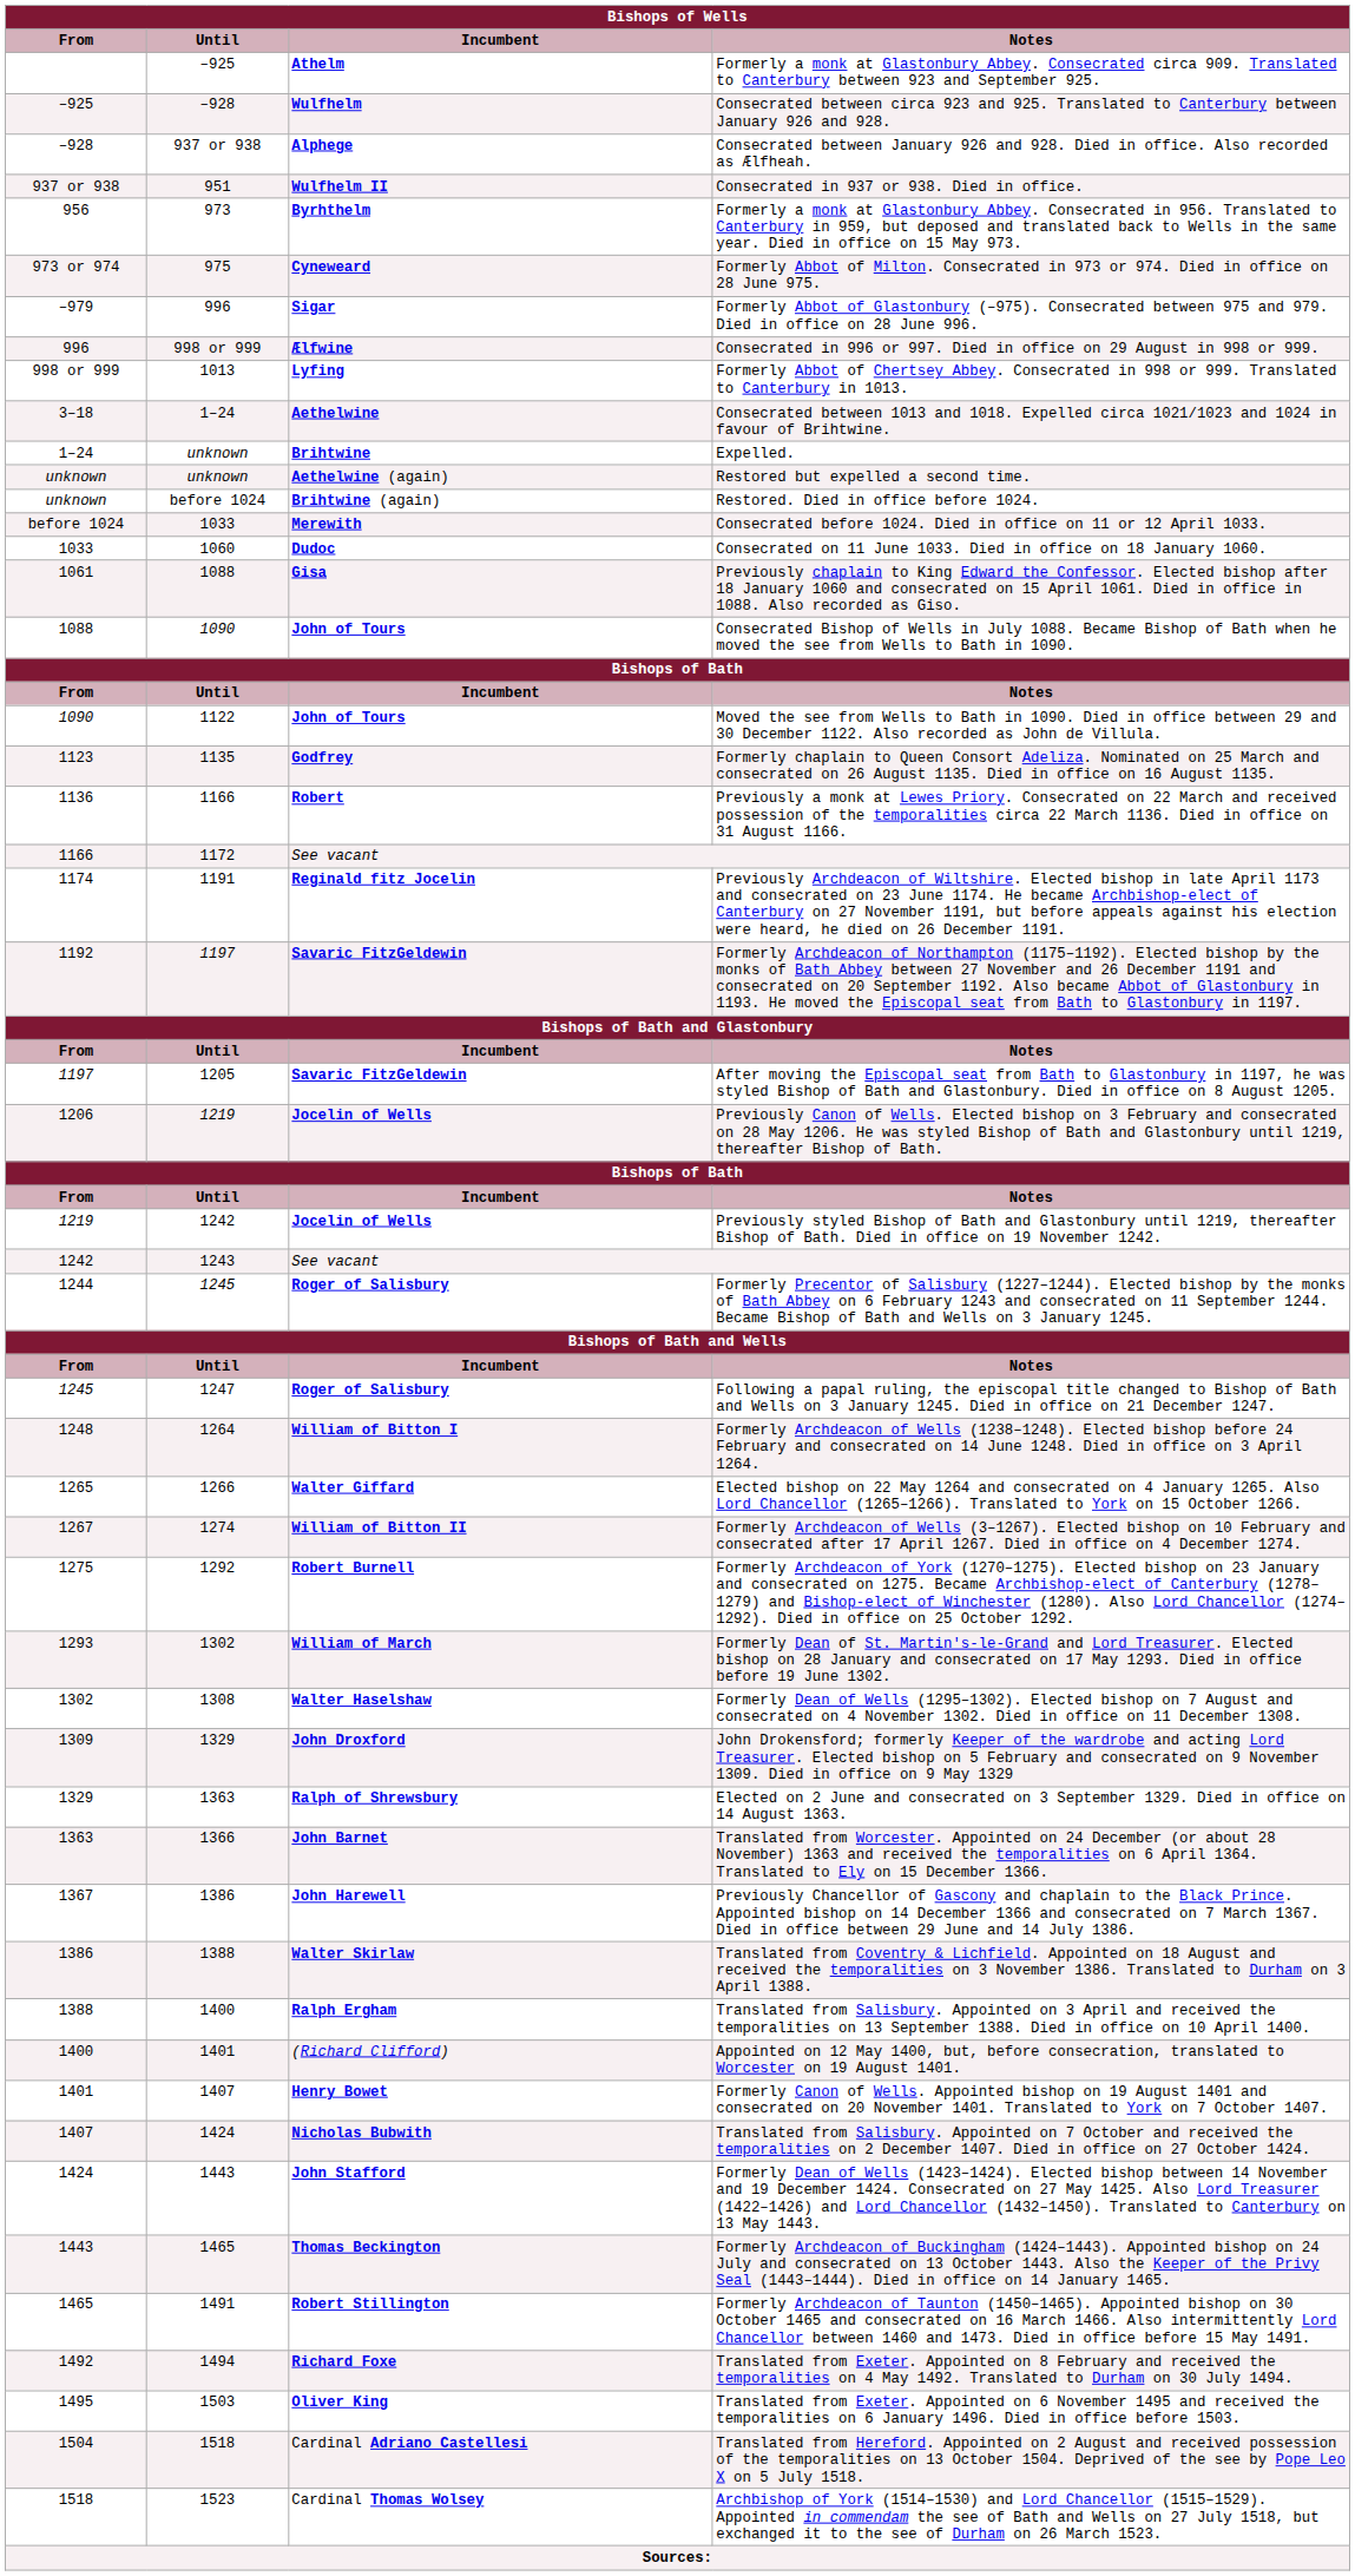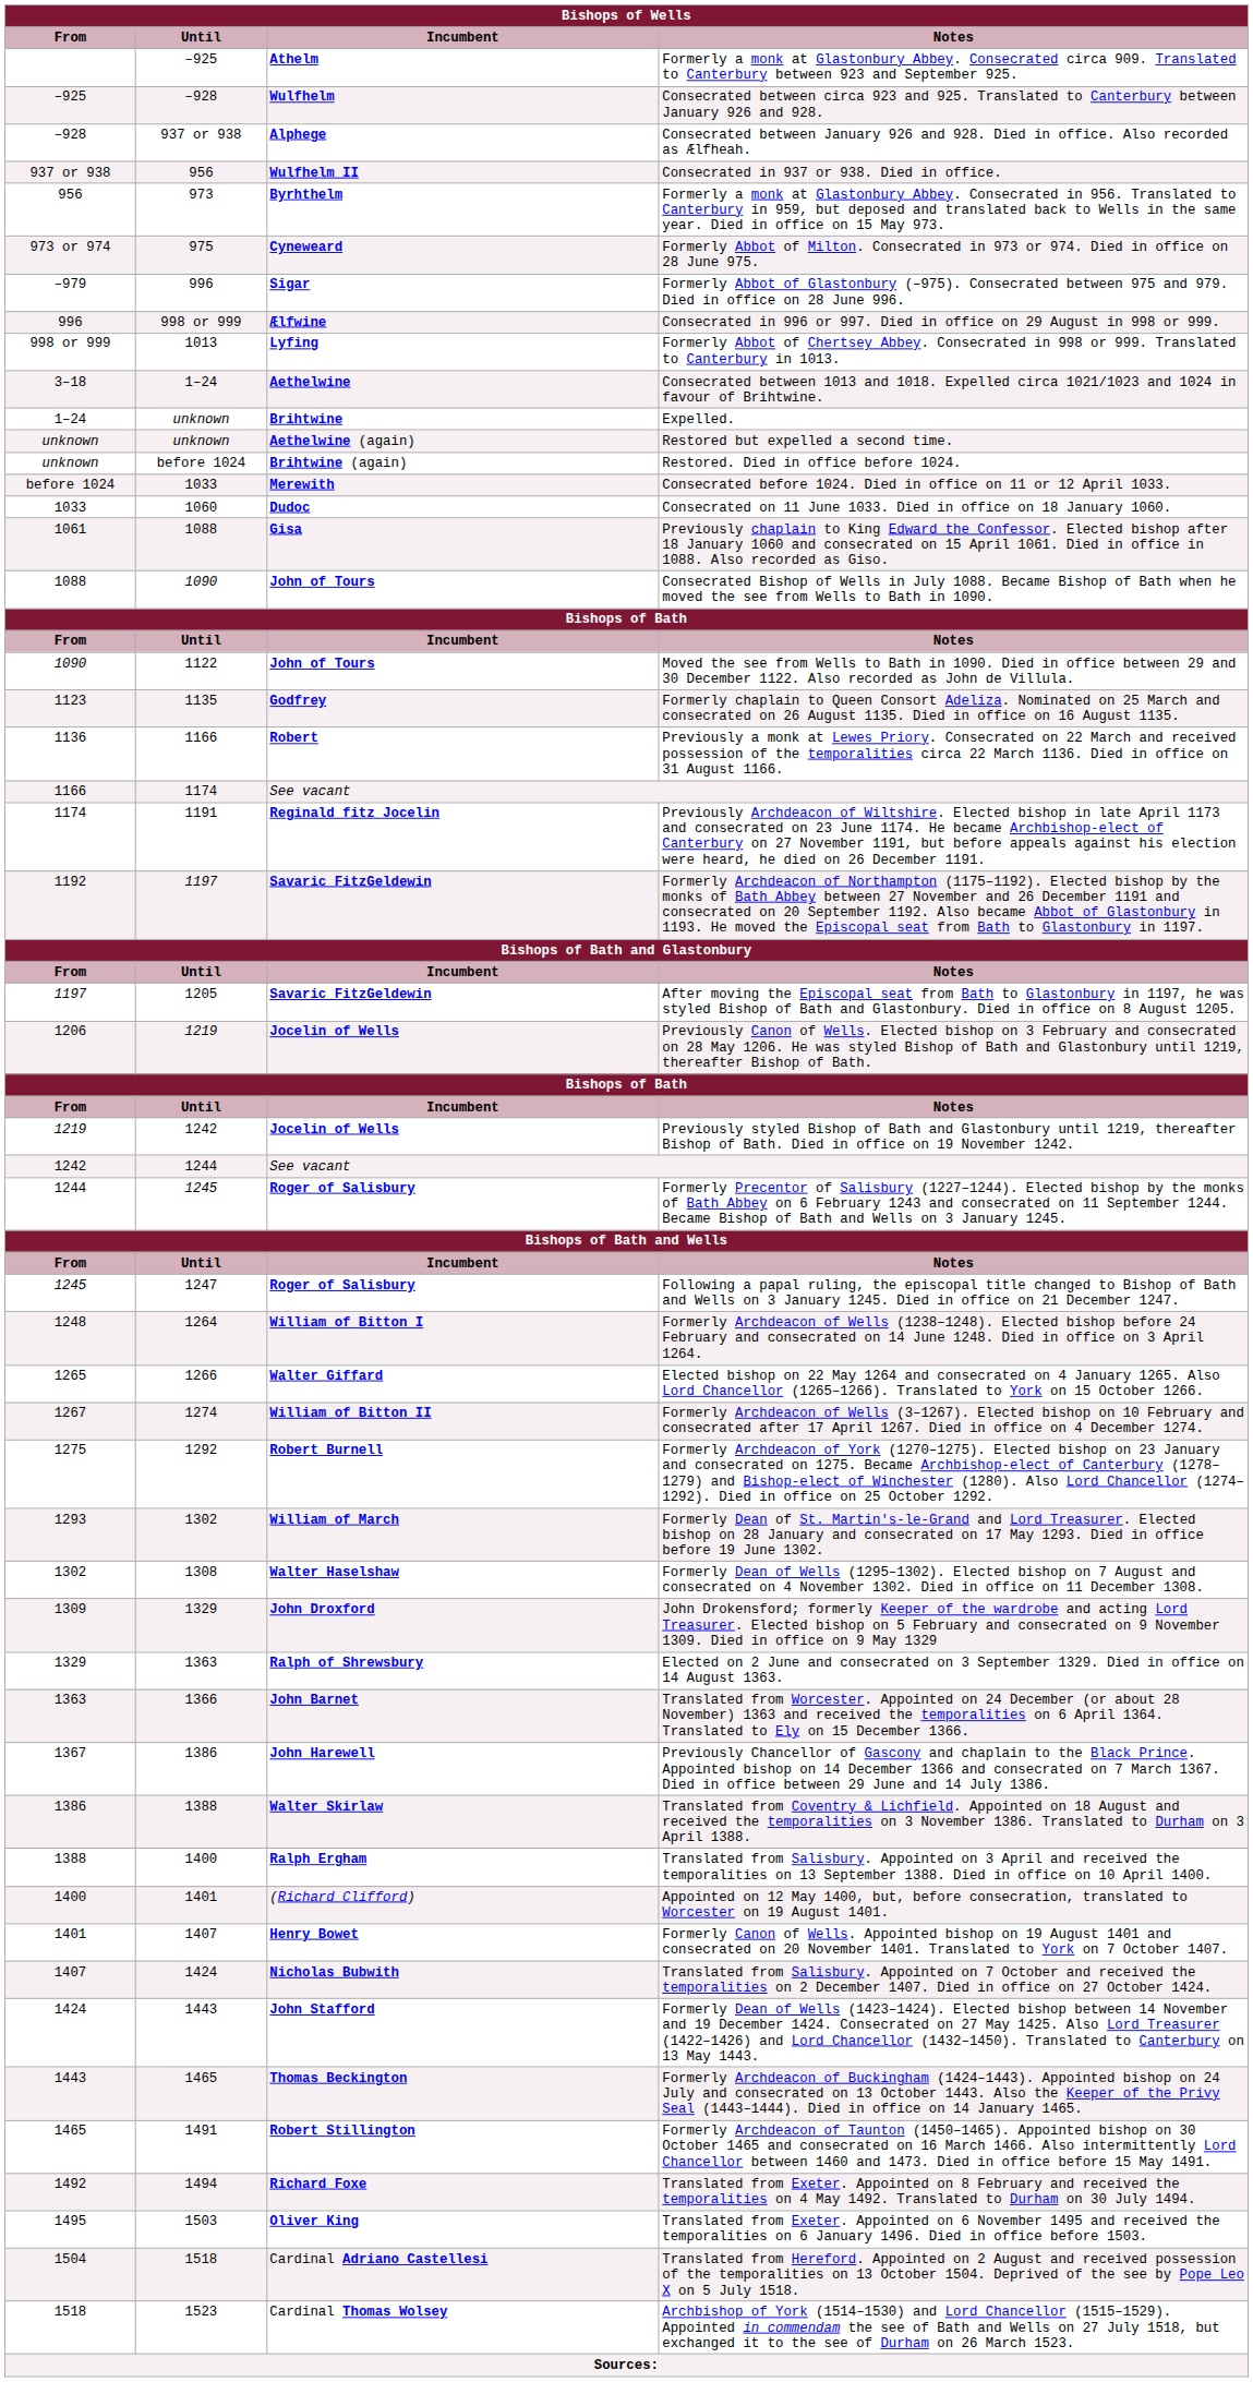Consecrated in 937 or 938. Died in office. | Until: 951 -> 956
1166 / See vacant | Until: 1172 -> 1174
1242 / See vacant | Until: 1243 -> 1244
